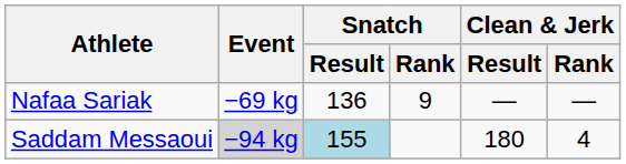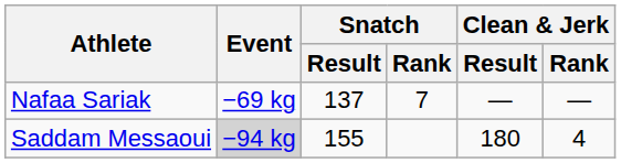Nafaa Sariak | Snatch / Result: 136 -> 137
Nafaa Sariak | Snatch / Rank: 9 -> 7
Saddam Messaoui | Snatch / Result: lightblue background -> no background
